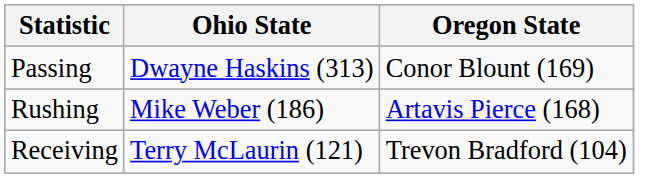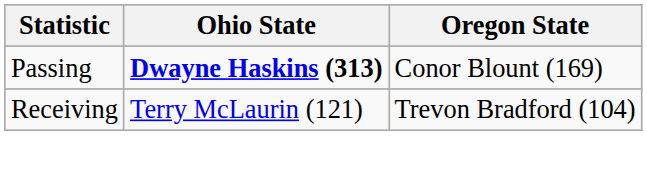Passing | Ohio State: normal -> bold
- row: Rushing | Mike Weber (186) | Artavis Pierce (168)
